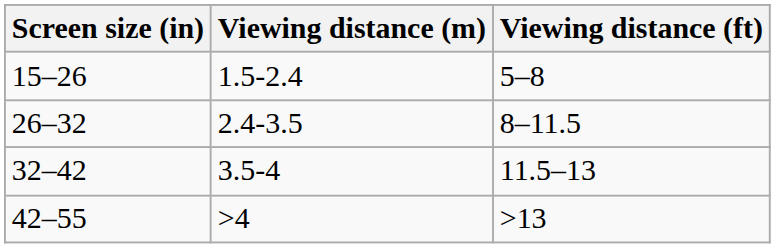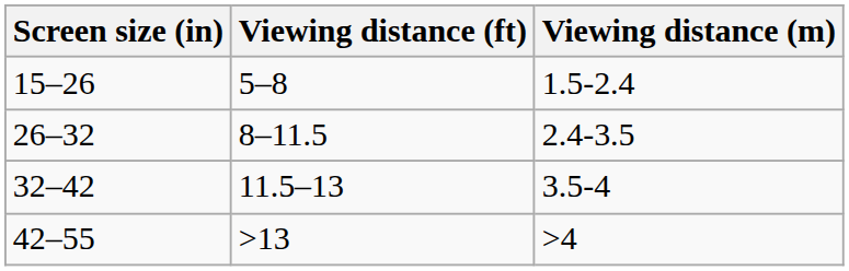columns swapped: Viewing distance (ft) <-> Viewing distance (m)
